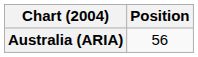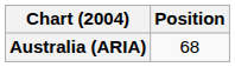Australia (ARIA) | Position: 56 -> 68
